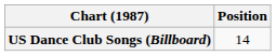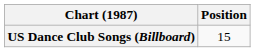US Dance Club Songs (Billboard) | Position: 14 -> 15
